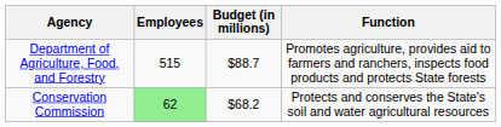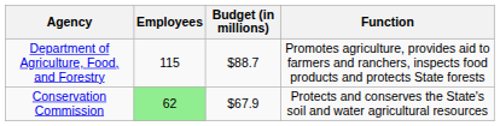Department of Agriculture, Food, and Forestry | Employees: 515 -> 115
Conservation Commission | Budget (in millions): $68.2 -> $67.9
